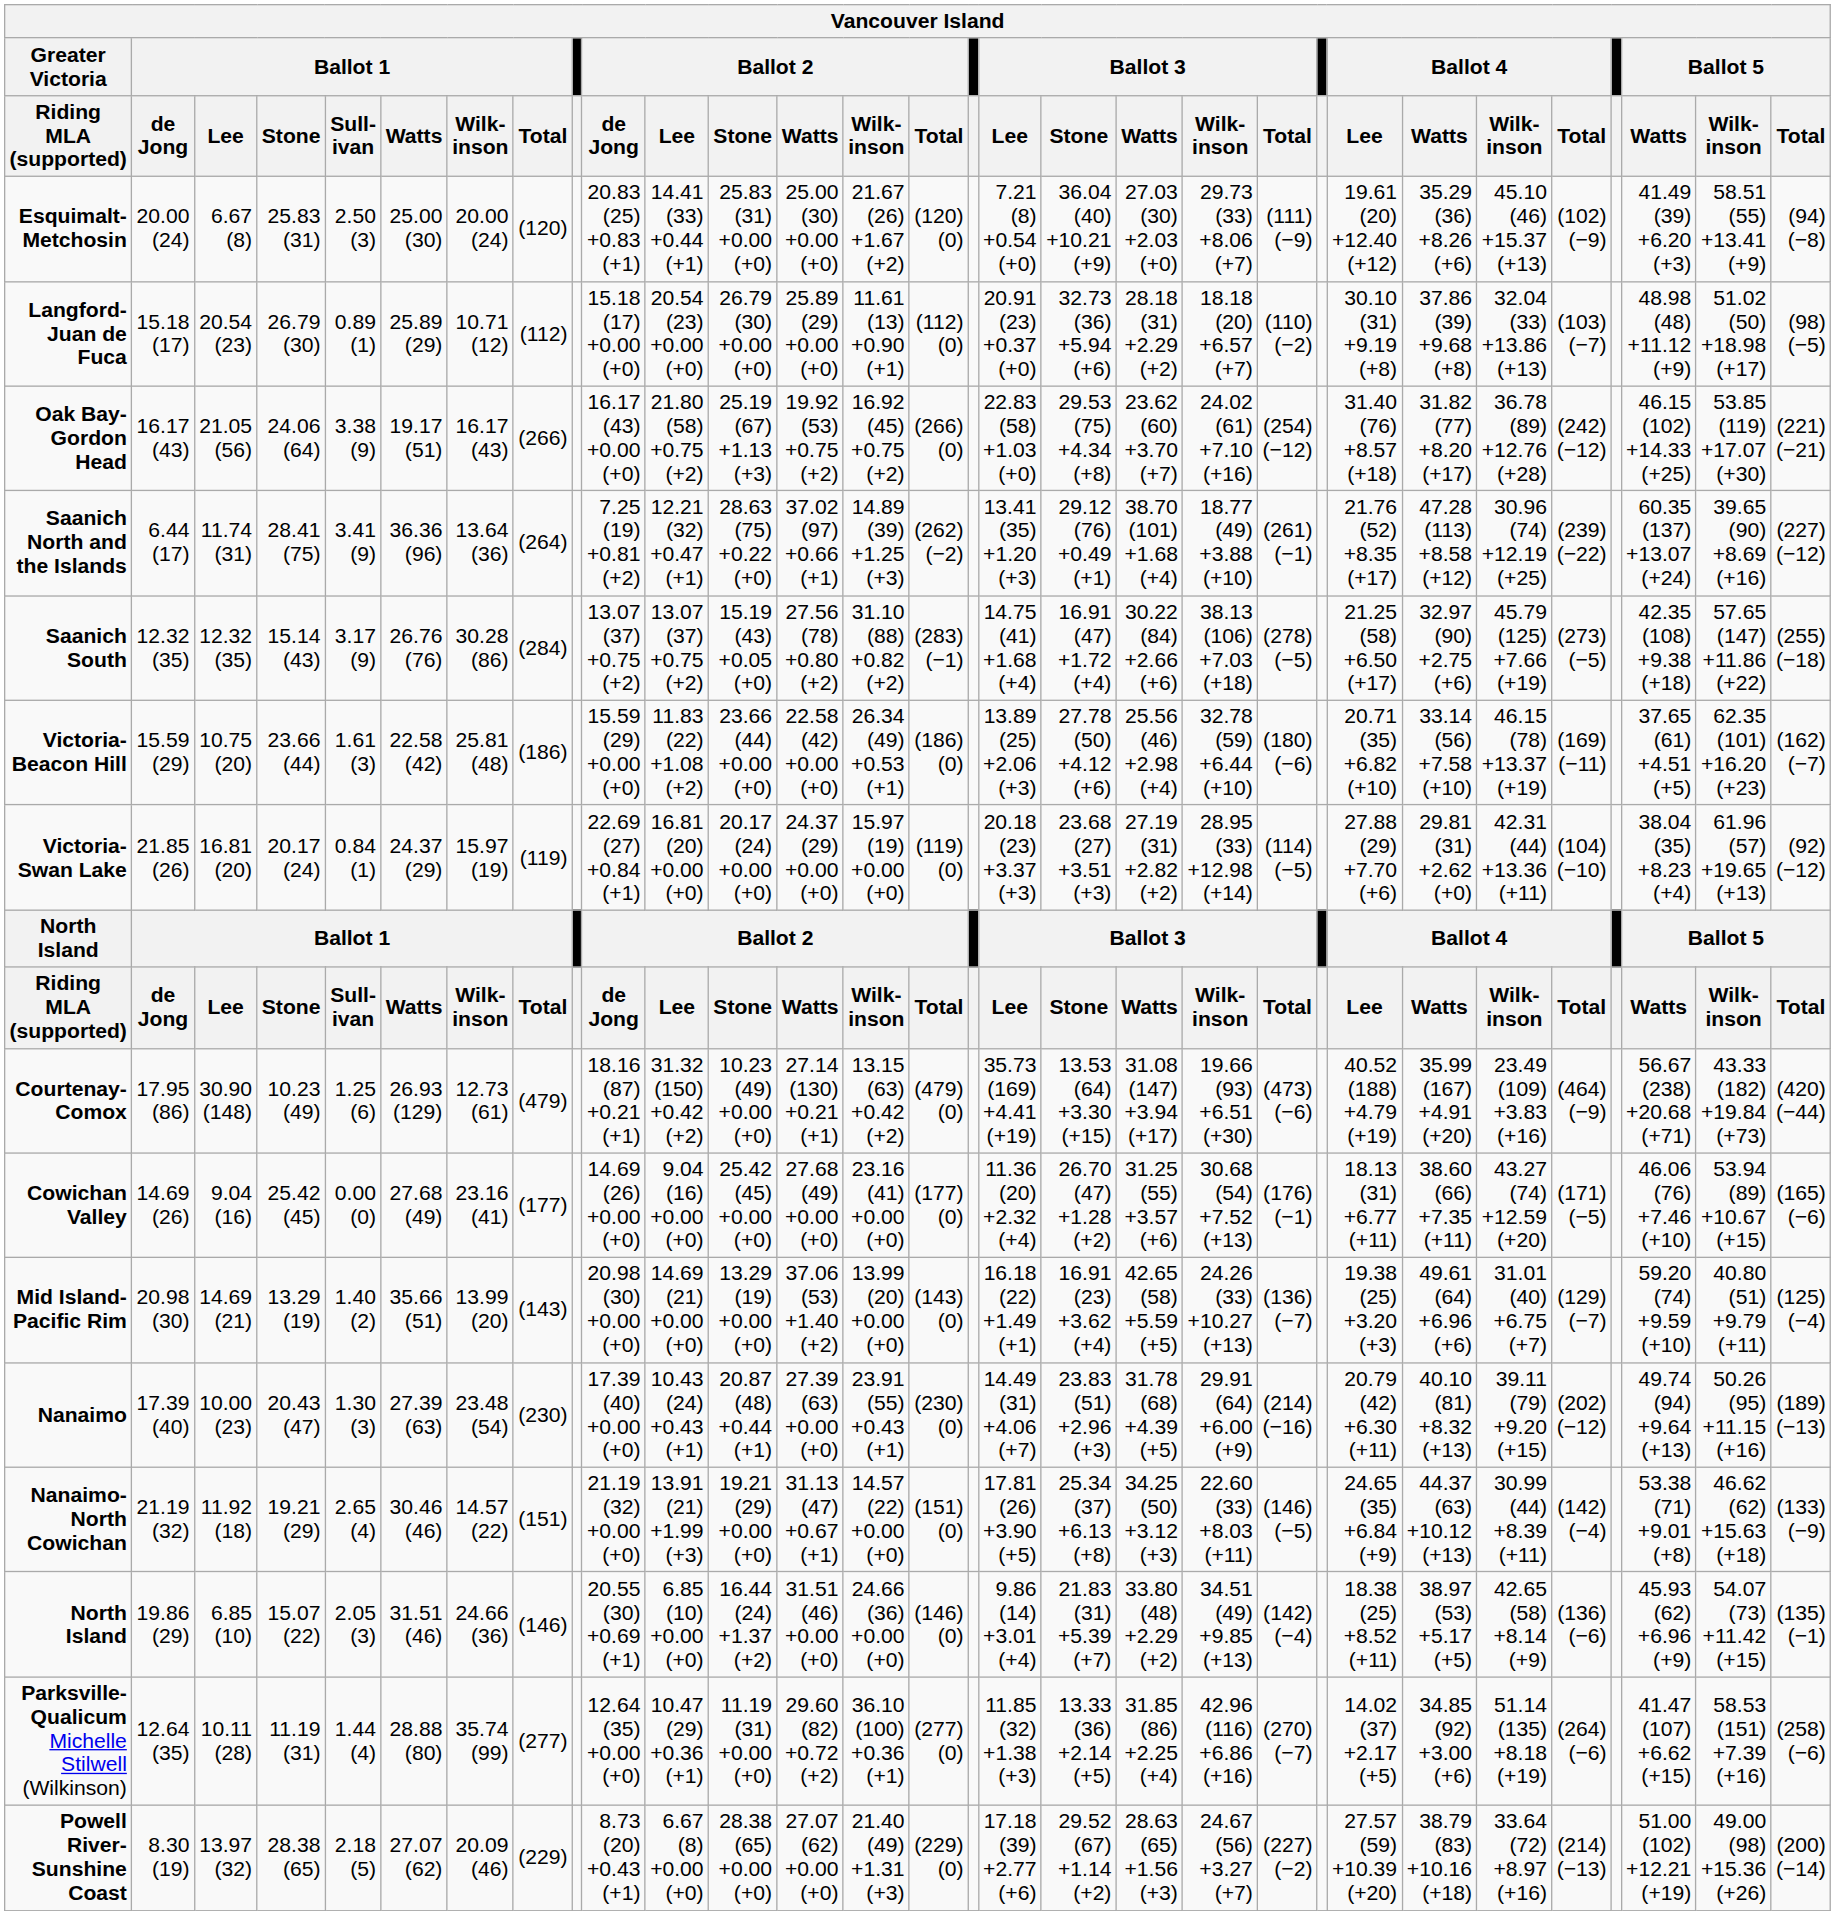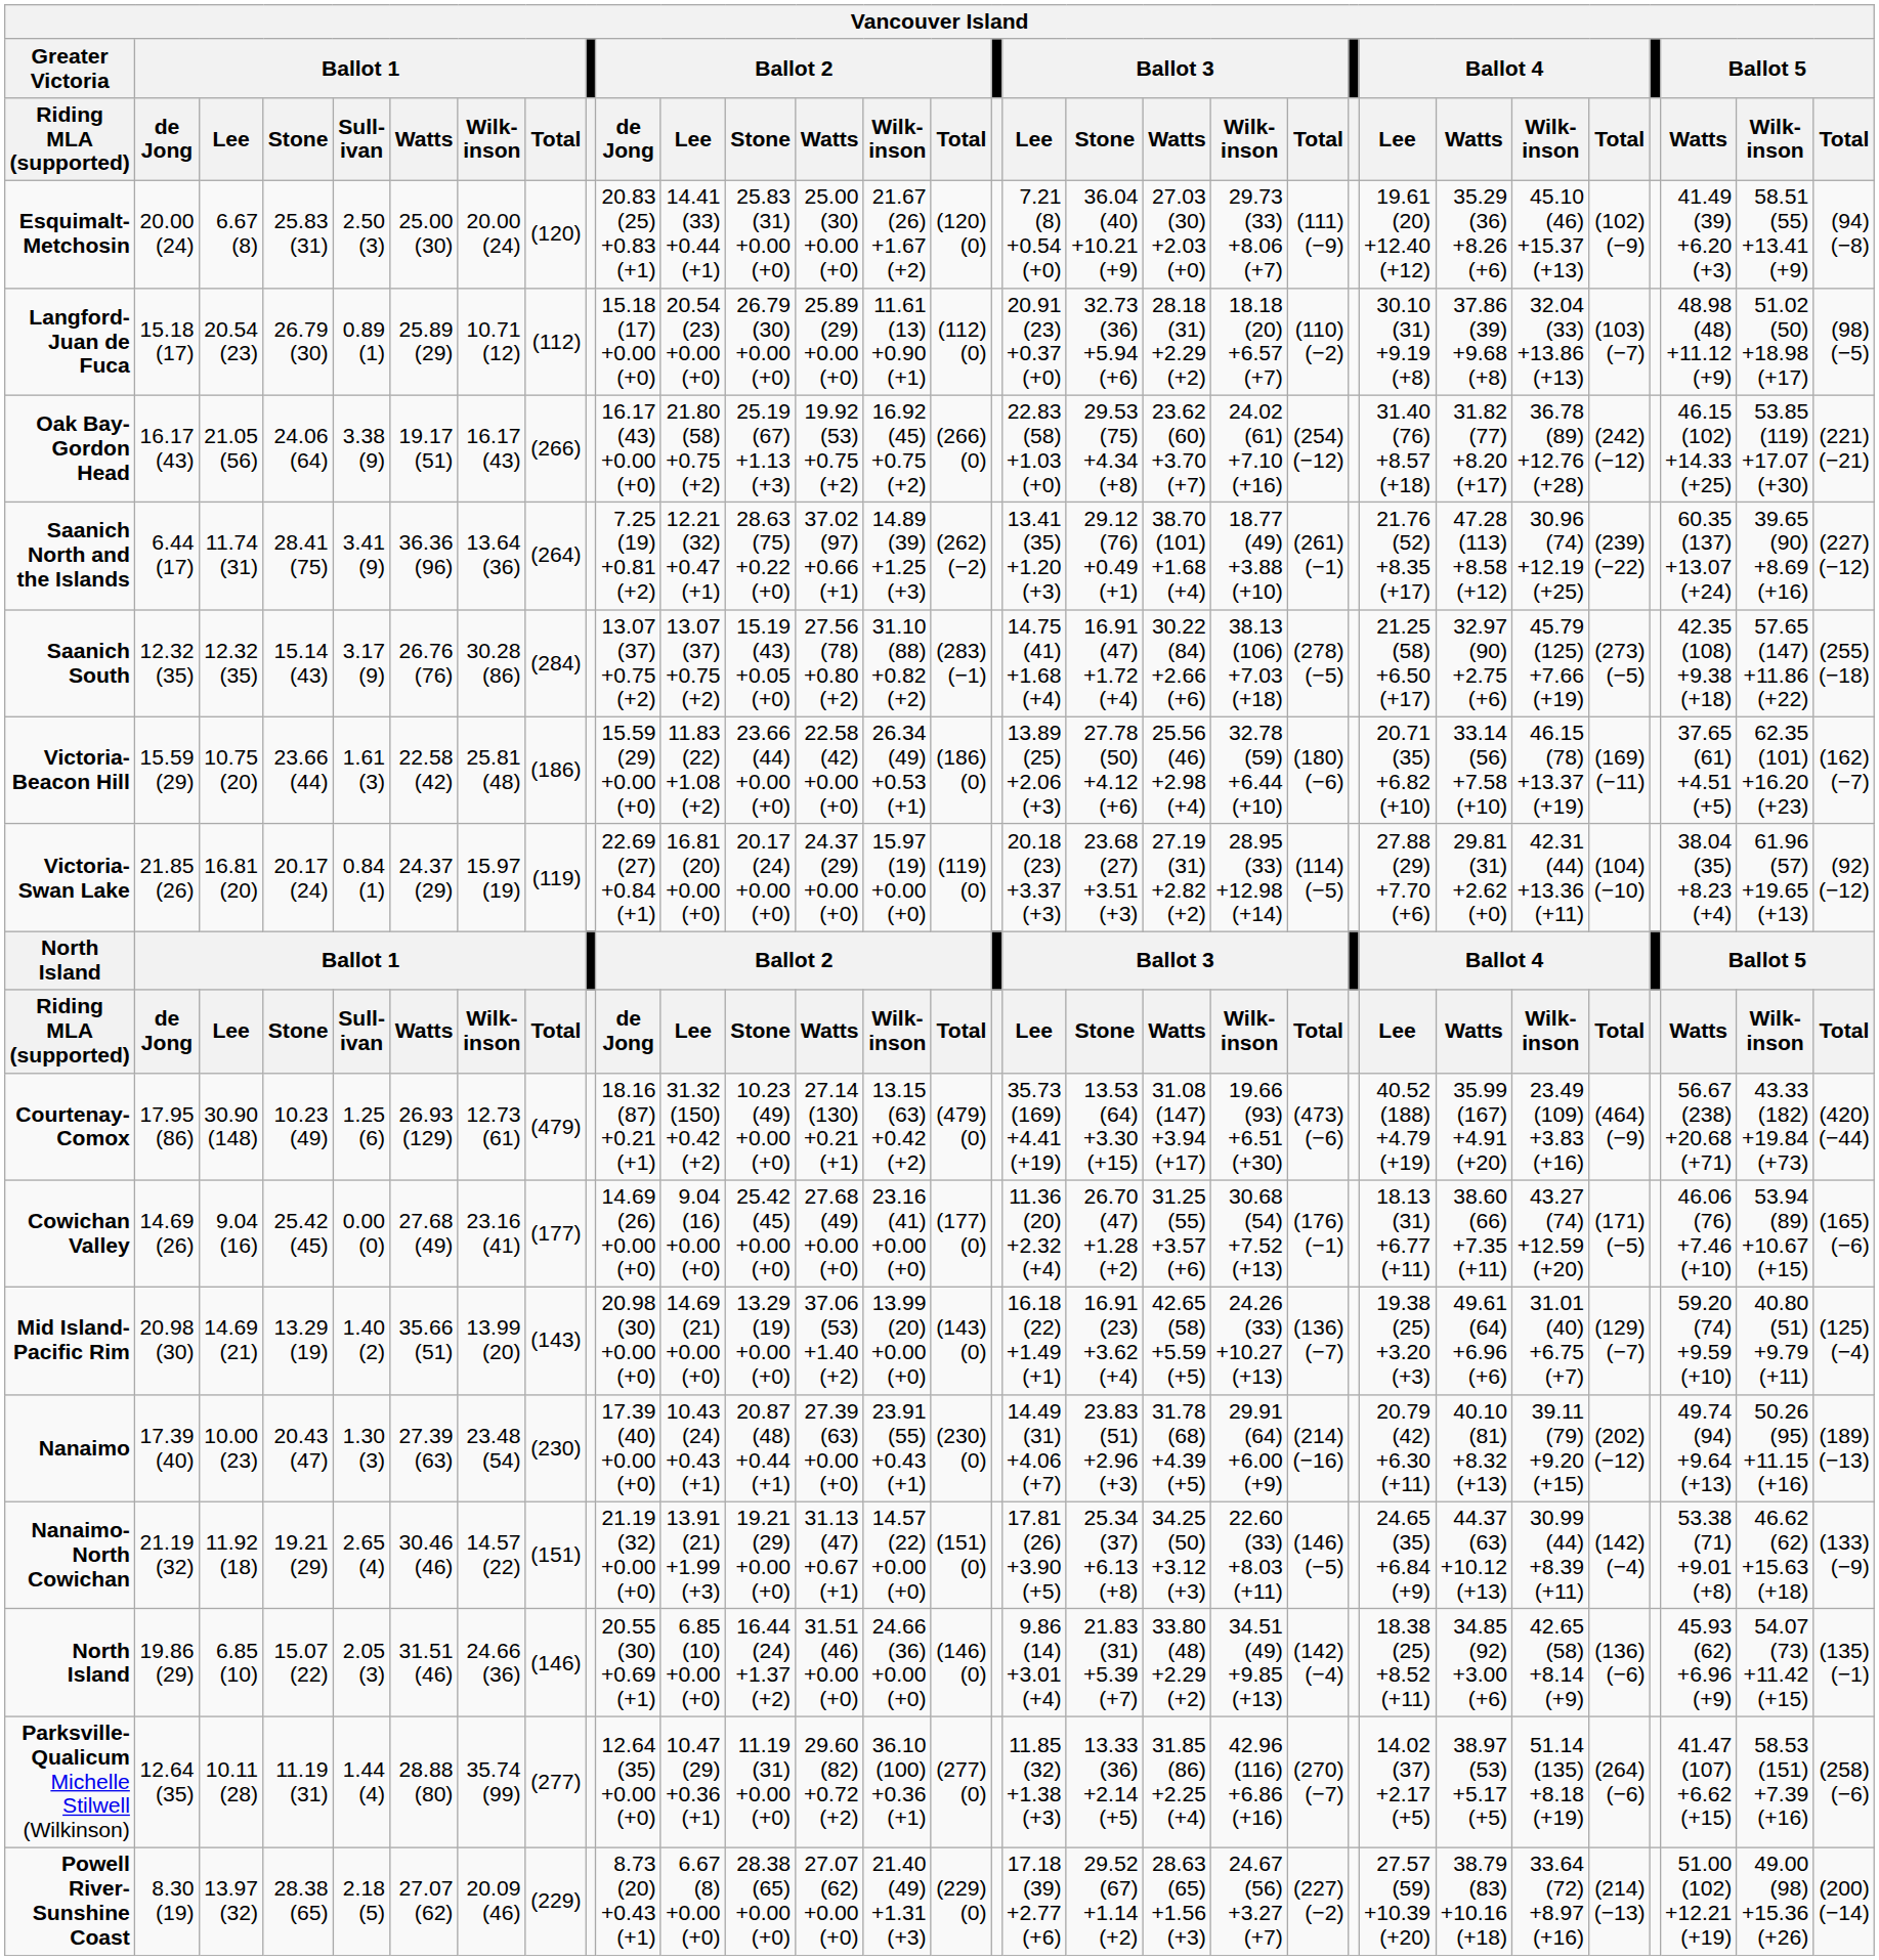North Island / 19.86 (29) | Ballot 4 / Watts: 38.97 (53) +5.17 (+5) -> 34.85 (92) +3.00 (+6)
Parksville-Qualicum Michelle Stilwell (Wilkinson) | Ballot 4 / Watts: 34.85 (92) +3.00 (+6) -> 38.97 (53) +5.17 (+5)
